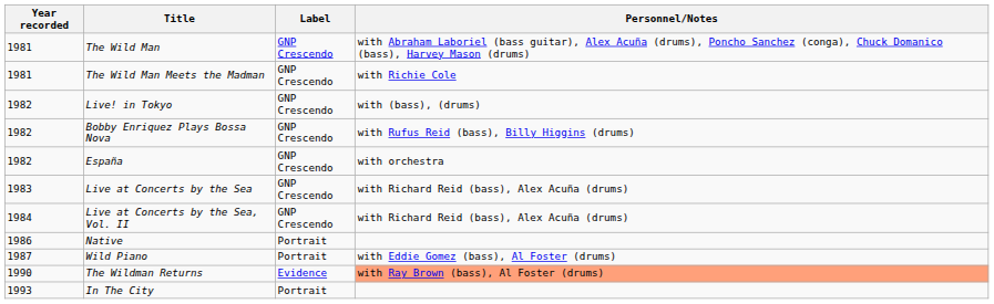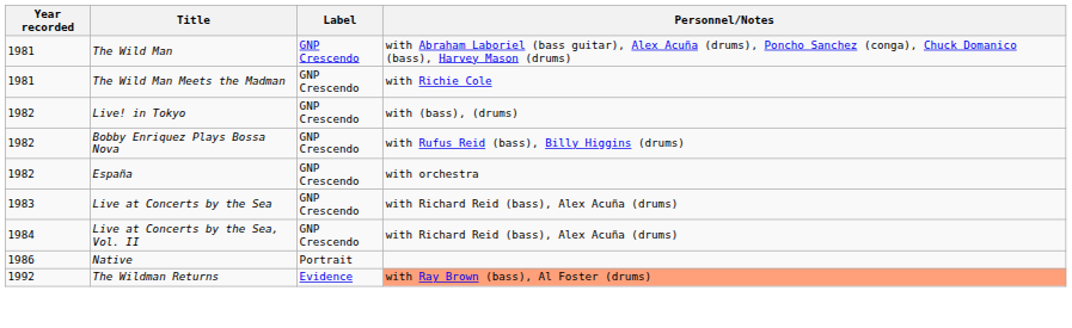- row: 1987 | Wild Piano | Portrait | with Eddie Gomez (bass), Al Foster (drums)
The Wildman Returns | Year recorded: 1990 -> 1992
- row: 1993 | In The City | Portrait
